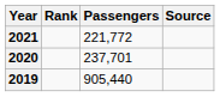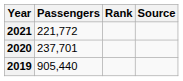columns swapped: Passengers <-> Rank
